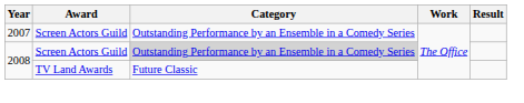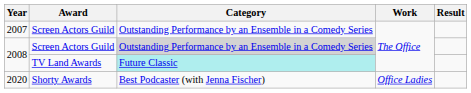2008 / TV Land Awards | Category: no background -> paleturquoise background
+ row: 2020 | Shorty Awards | Best Podcaster (with Jenna Fischer) | Office Ladies
